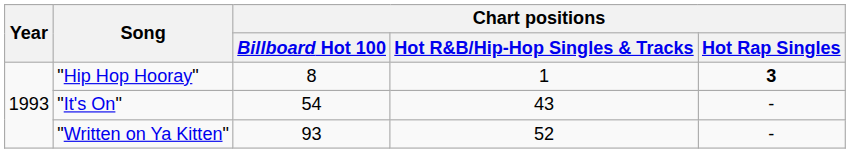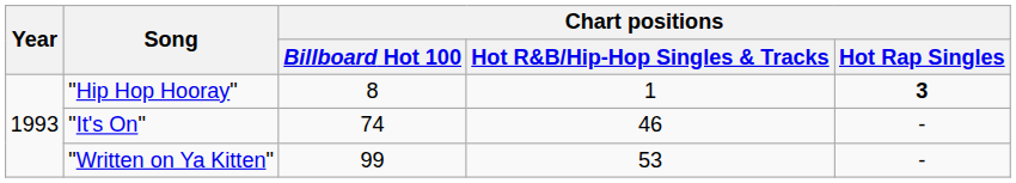"It's On" | Chart positions / Billboard Hot 100: 54 -> 74
"It's On" | Chart positions / Hot R&B/Hip-Hop Singles & Tracks: 43 -> 46
"Written on Ya Kitten" | Chart positions / Billboard Hot 100: 93 -> 99
"Written on Ya Kitten" | Chart positions / Hot R&B/Hip-Hop Singles & Tracks: 52 -> 53
